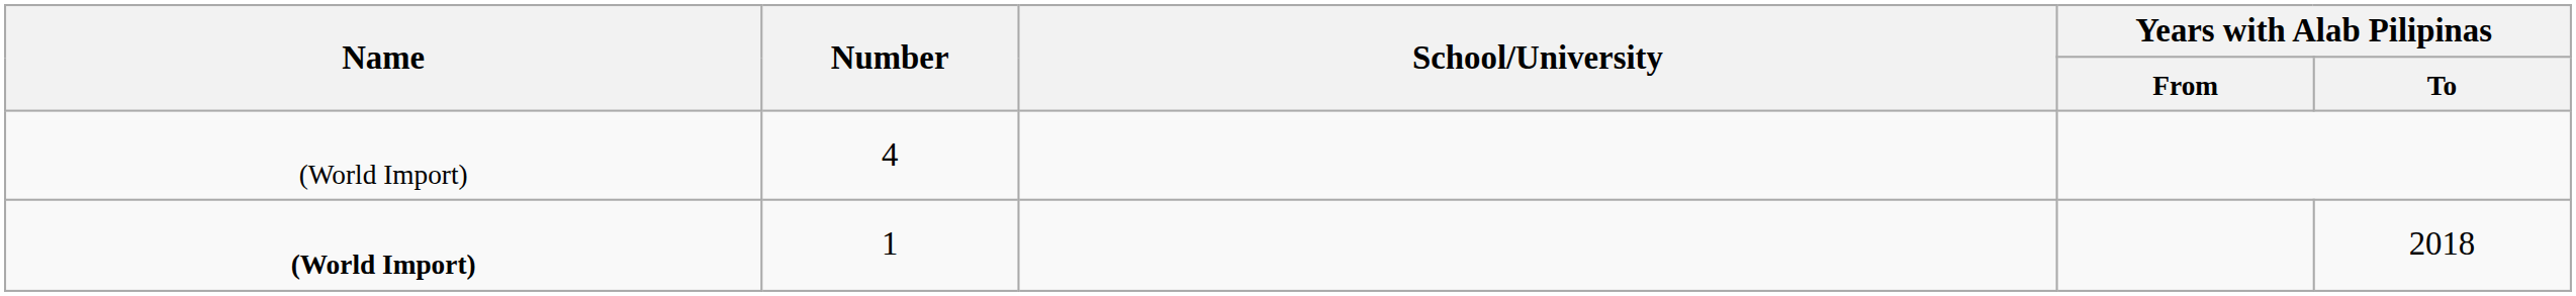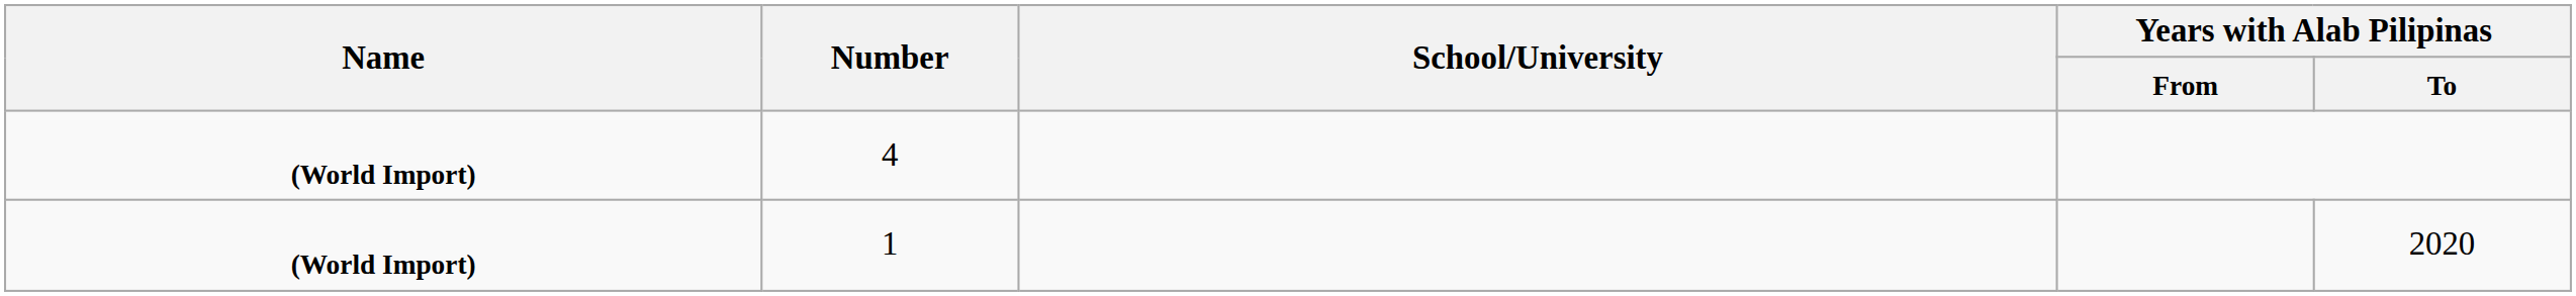4 | Name: normal -> bold
1 | Years with Alab Pilipinas / To: 2018 -> 2020
